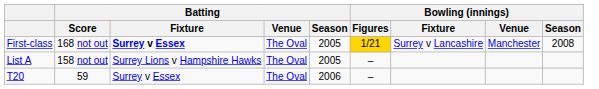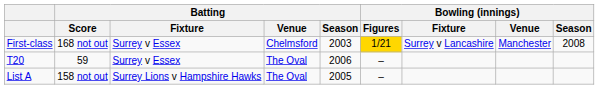First-class | Batting / Fixture: bold -> normal
First-class | Batting / Venue: The Oval -> Chelmsford
First-class | Batting / Season: 2005 -> 2003
rows swapped: List A <-> T20
